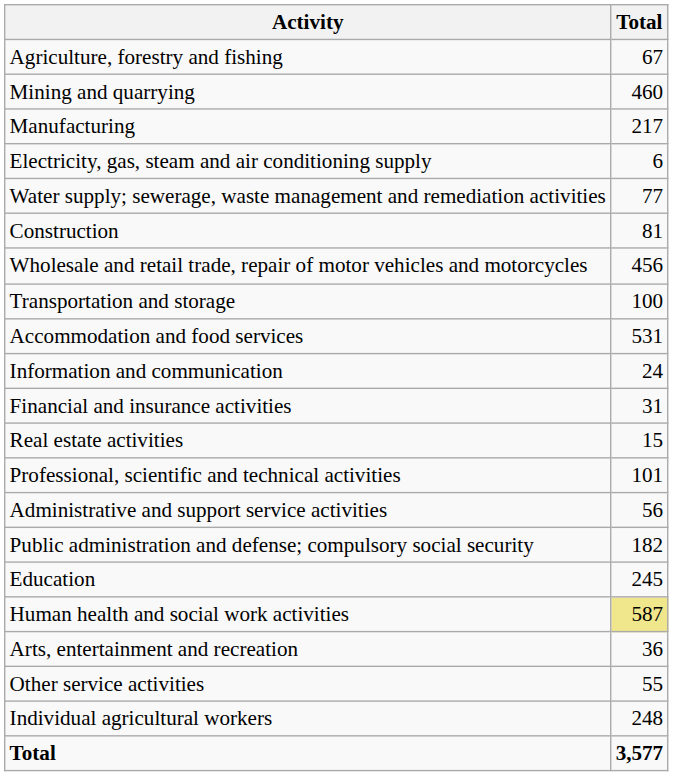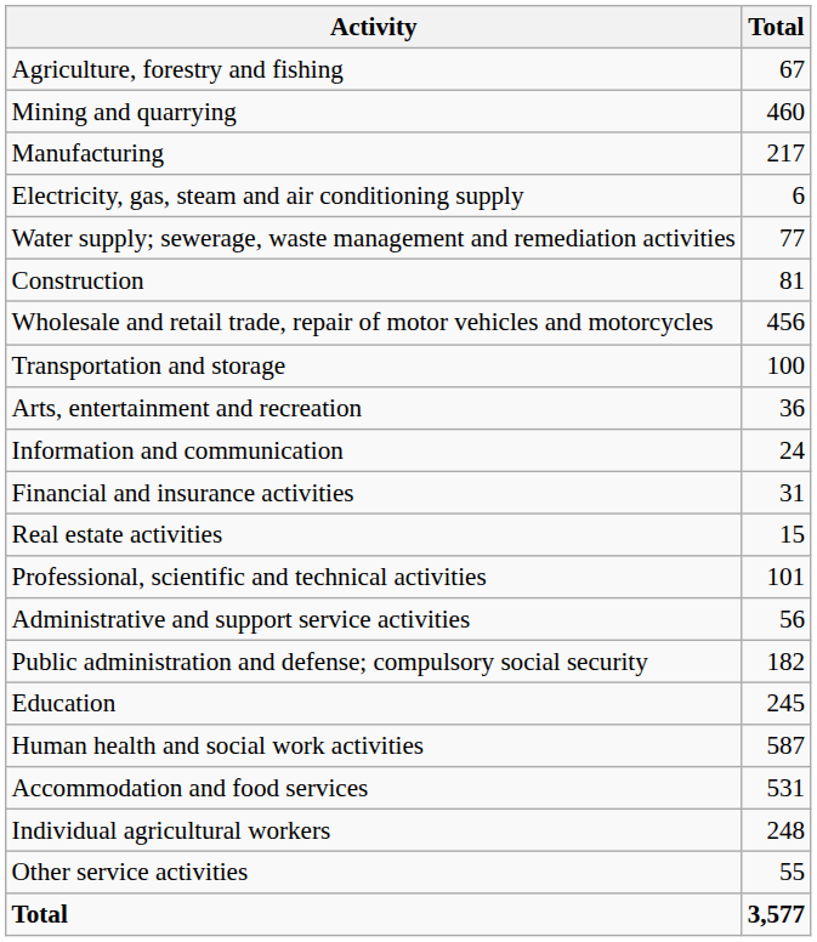rows swapped: Accommodation and food services <-> Arts, entertainment and recreation
Human health and social work activities | Total: khaki background -> no background
rows swapped: Other service activities <-> Individual agricultural workers
